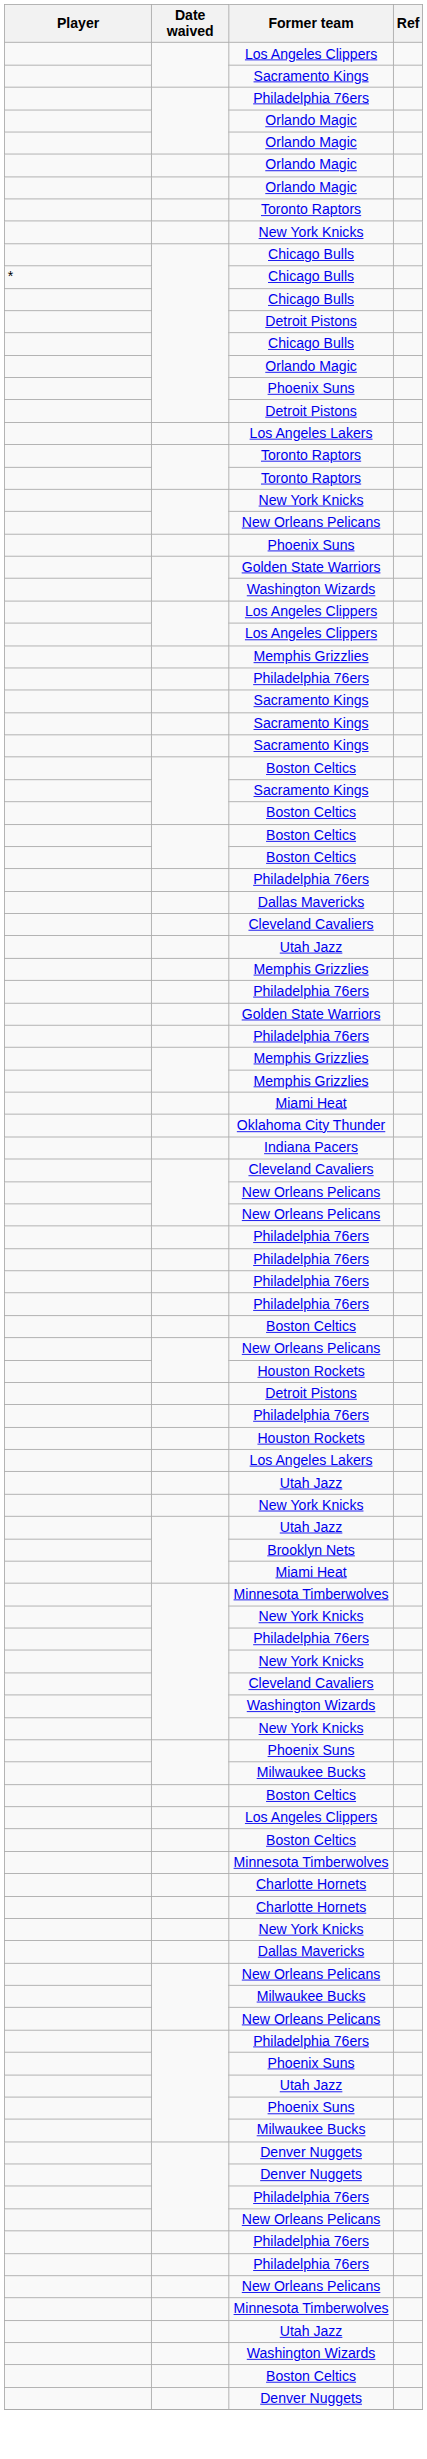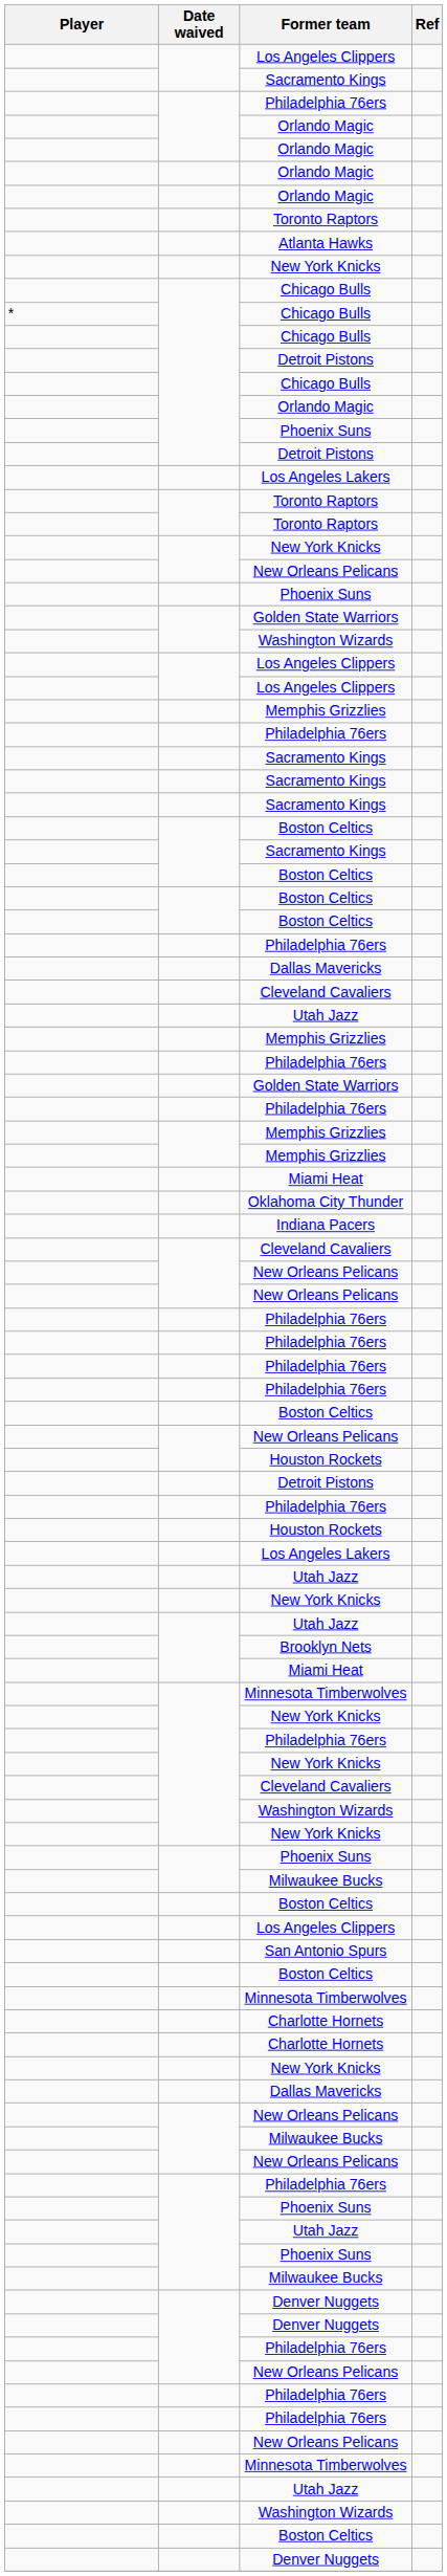+ row: Atlanta Hawks
+ row: San Antonio Spurs
